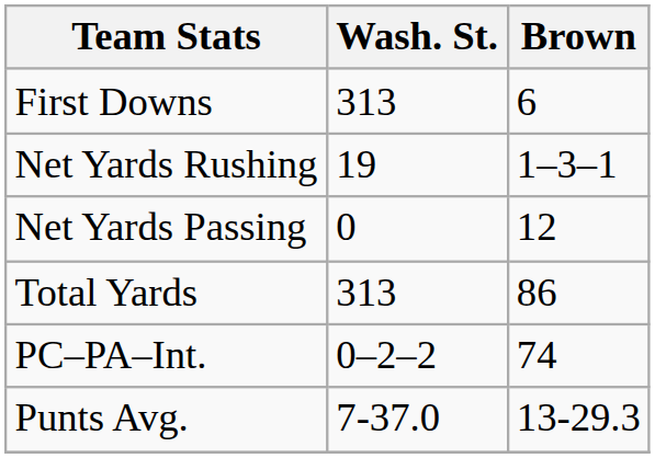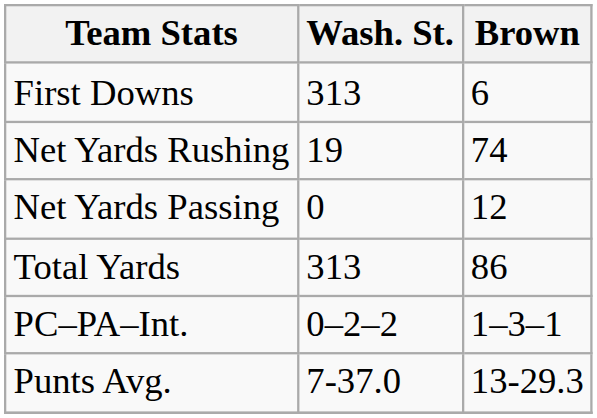Net Yards Rushing | Brown: 1–3–1 -> 74
PC–PA–Int. | Brown: 74 -> 1–3–1
